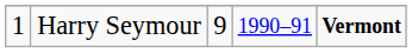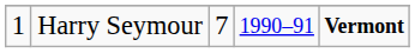Harry Seymour | column 3: 9 -> 7
